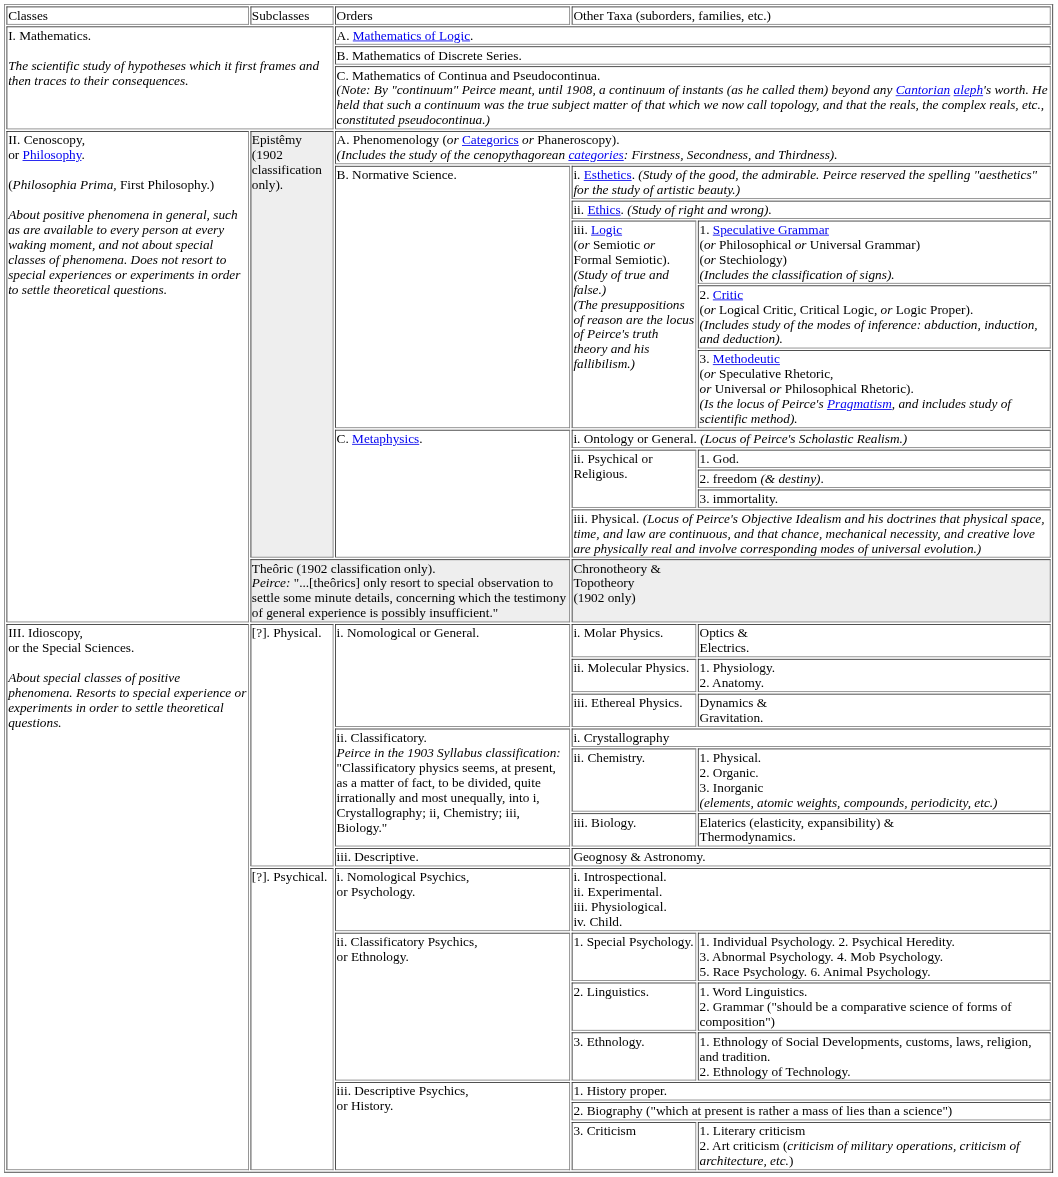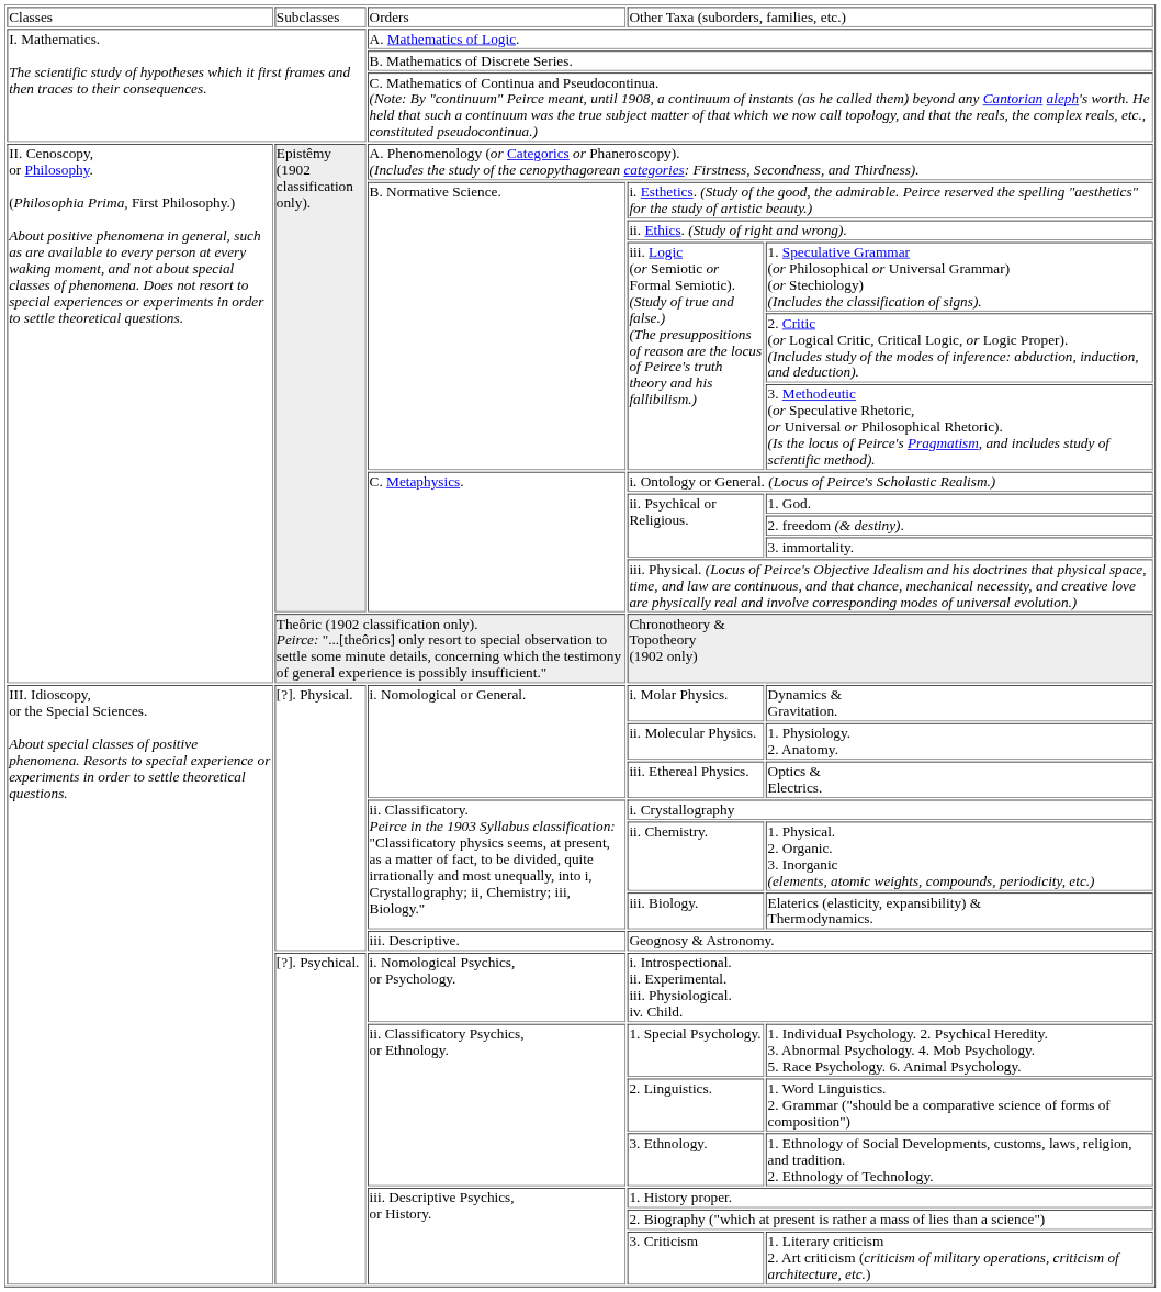i. Molar Physics. | column 5: Optics & Electrics. -> Dynamics & Gravitation.
iii. Ethereal Physics. | column 5: Dynamics & Gravitation. -> Optics & Electrics.
